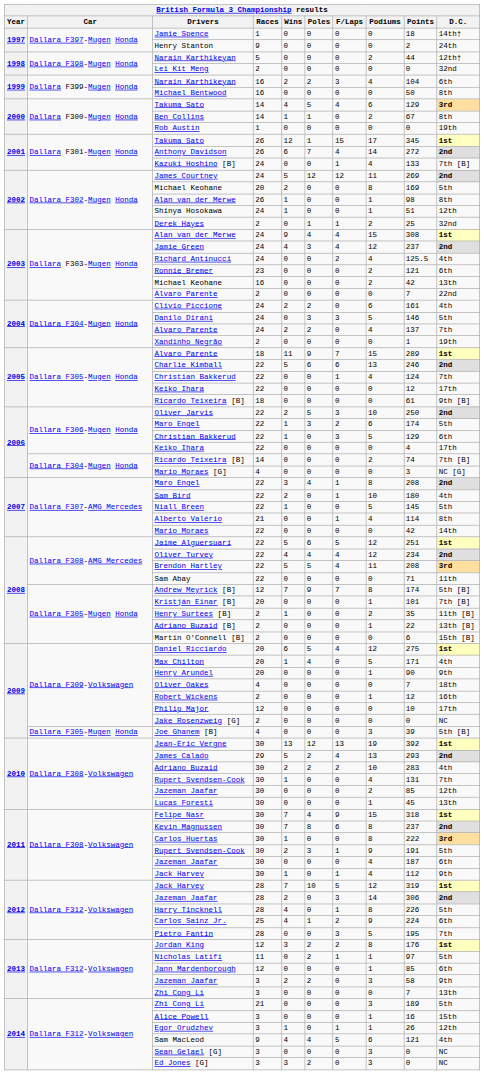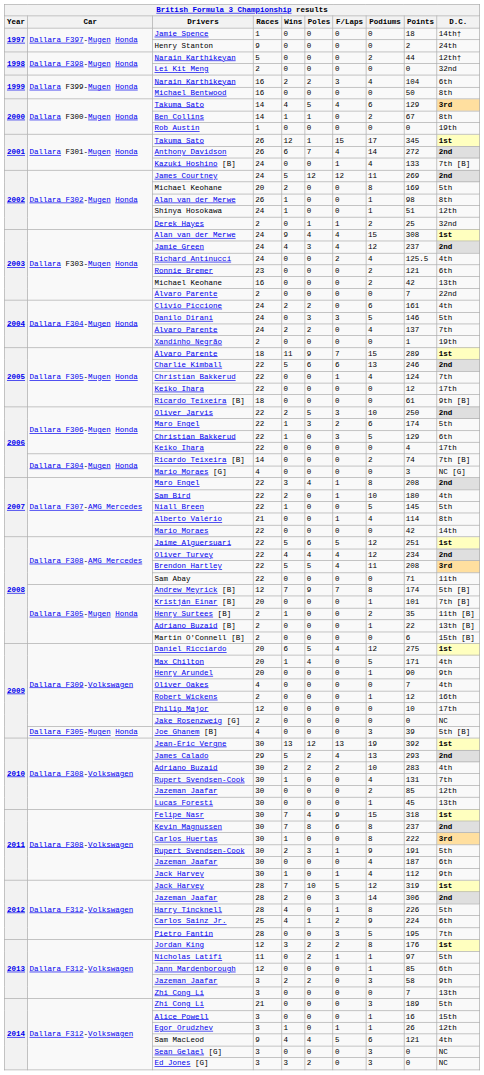Oliver Oakes | D.C.: 18th -> 4th
